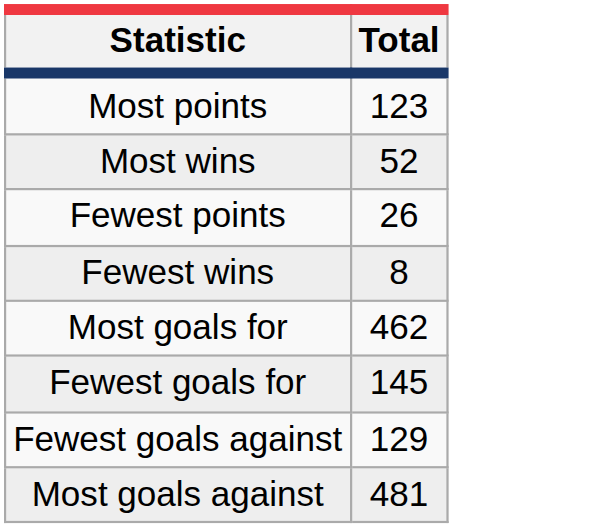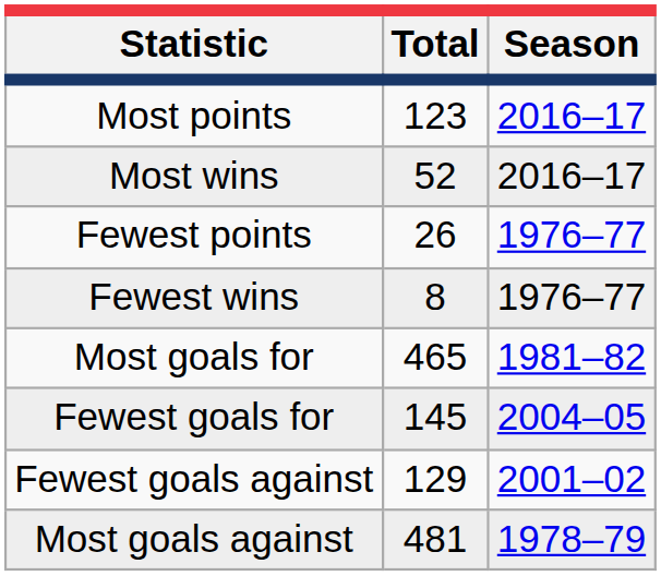+ column: Season | 2016–17 | 2016–17 | 1976–77 | 1976–77 | 1981–82 | 2004–05 | 2001–02 | 1978–79
Most goals for | Total: 462 -> 465
